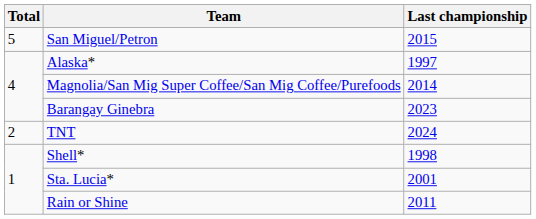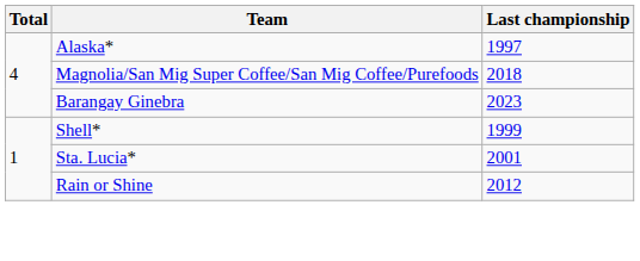- row: 5 | San Miguel/Petron | 2015
Magnolia/San Mig Super Coffee/San Mig Coffee/Purefoods | Last championship: 2014 -> 2018
- row: 2 | TNT | 2024
Shell* | Last championship: 1998 -> 1999
Rain or Shine | Last championship: 2011 -> 2012
